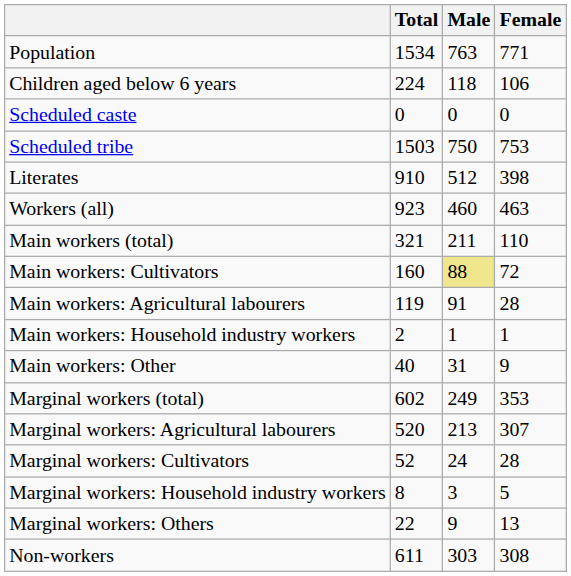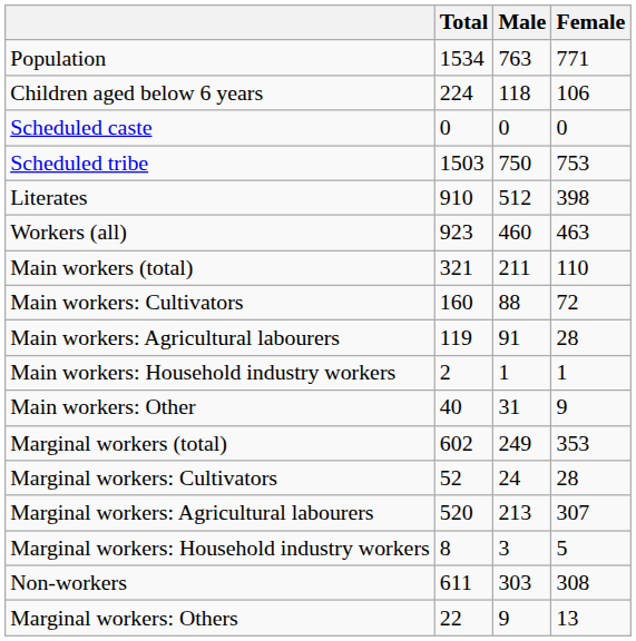Main workers: Cultivators | Male: khaki background -> no background
rows swapped: Marginal workers: Cultivators <-> Marginal workers: Agricultural labourers
rows swapped: Marginal workers: Others <-> Non-workers
